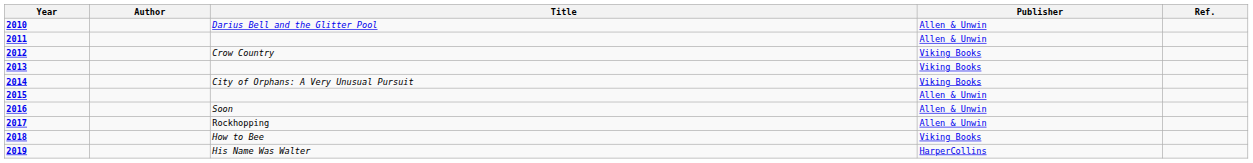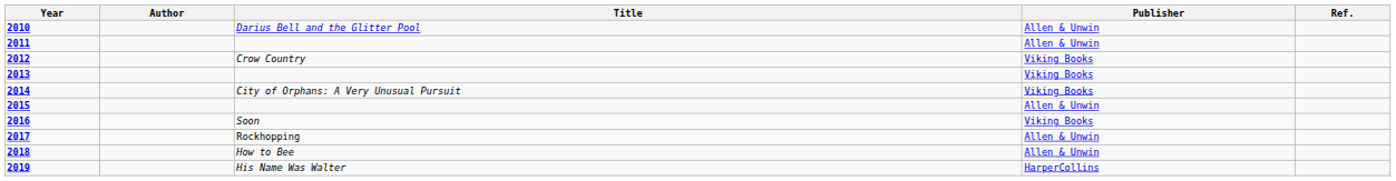2016 | Publisher: Allen & Unwin -> Viking Books
2018 | Publisher: Viking Books -> Allen & Unwin
